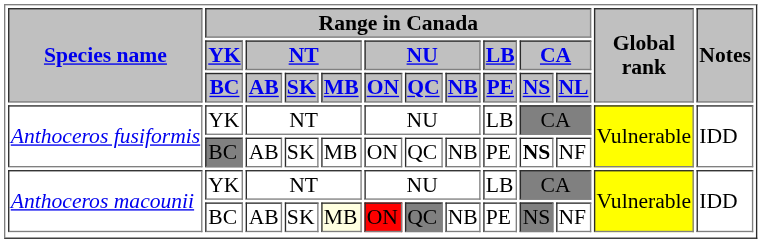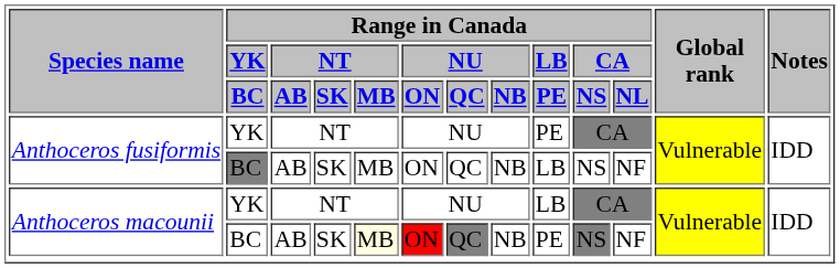Anthoceros fusiformis / YK | Range in Canada / LB / PE: LB -> PE
Anthoceros fusiformis / BC | Range in Canada / LB / PE: PE -> LB
Anthoceros fusiformis / BC | Range in Canada / CA / NS: bold -> normal
